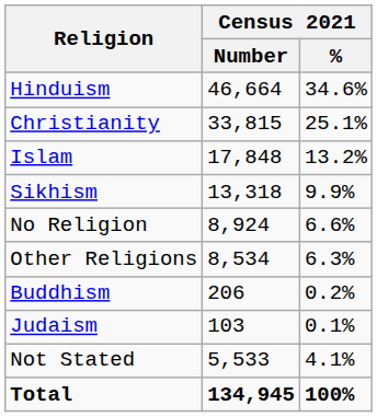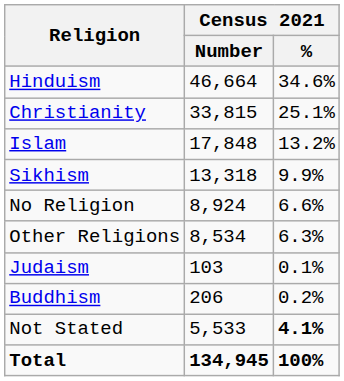rows swapped: Buddhism <-> Judaism
Not Stated | Census 2021 / %: normal -> bold
